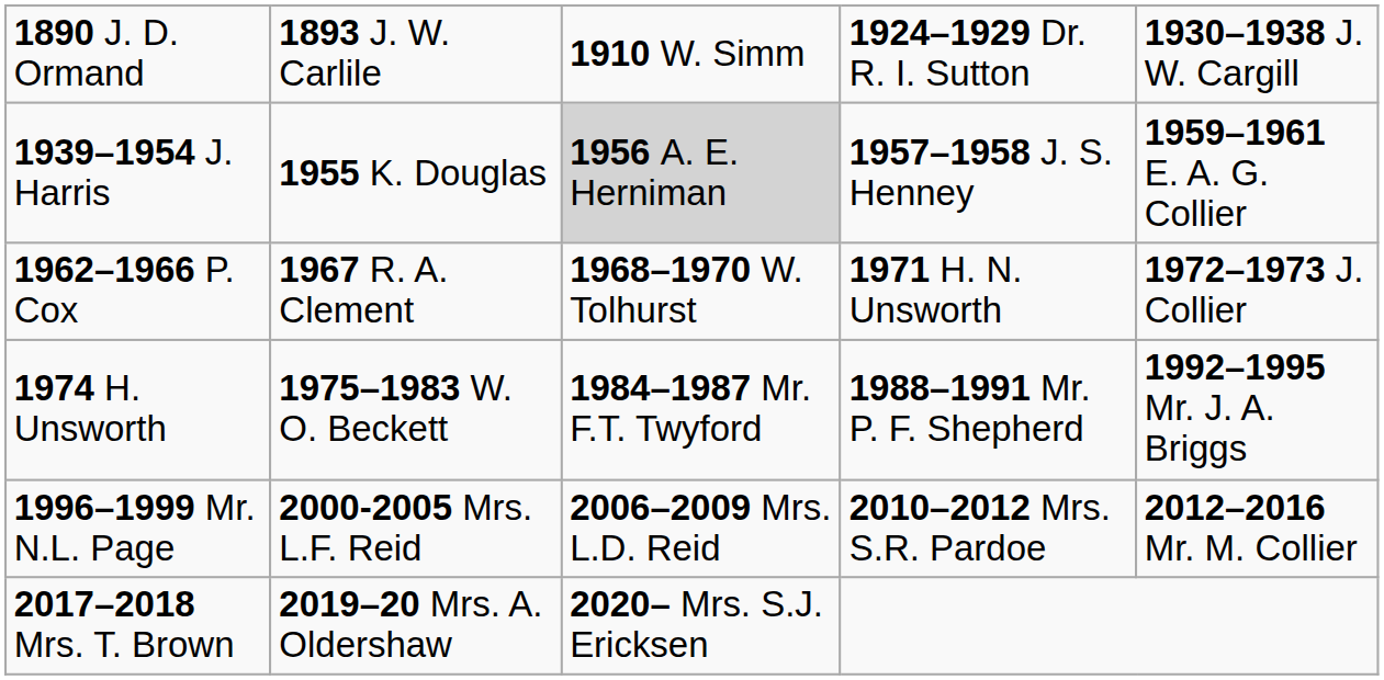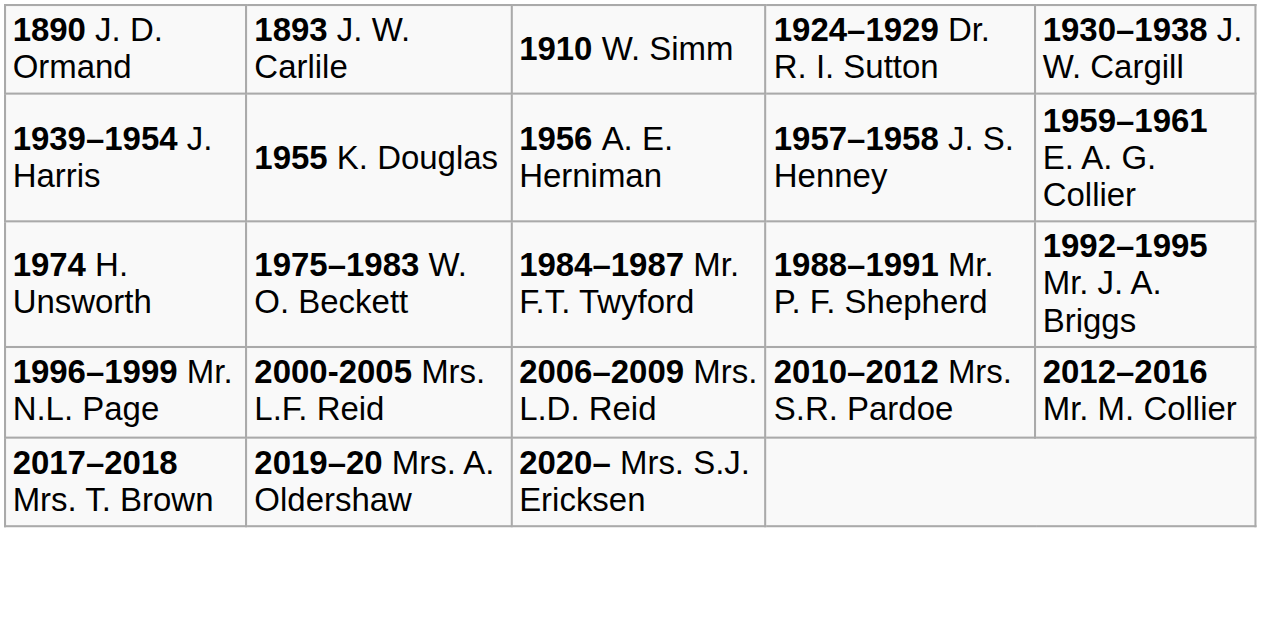1939–1954 J. Harris | column 3: lightgrey background -> no background
- row: 1962–1966 P. Cox | 1967 R. A. Clement | 1968–1970 W. Tolhurst | 1971 H. N. Unsworth | 1972–1973 J. Collier
